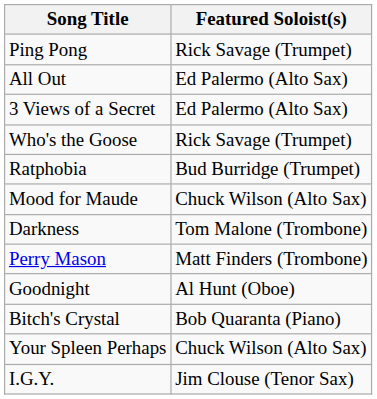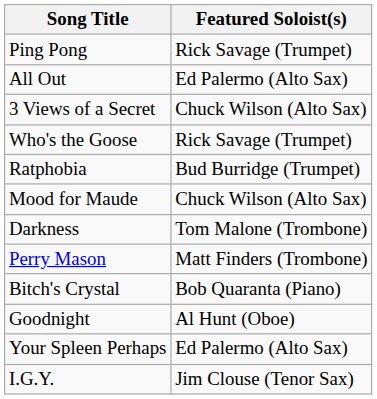3 Views of a Secret | Featured Soloist(s): Ed Palermo (Alto Sax) -> Chuck Wilson (Alto Sax)
rows swapped: Goodnight <-> Bitch's Crystal
Your Spleen Perhaps | Featured Soloist(s): Chuck Wilson (Alto Sax) -> Ed Palermo (Alto Sax)
